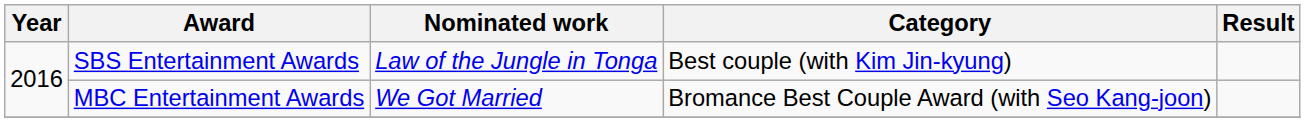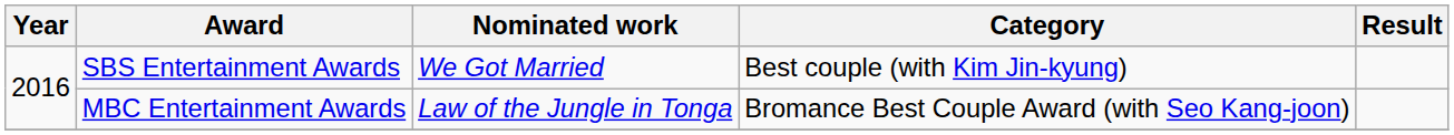SBS Entertainment Awards | Nominated work: Law of the Jungle in Tonga -> We Got Married
MBC Entertainment Awards | Nominated work: We Got Married -> Law of the Jungle in Tonga
